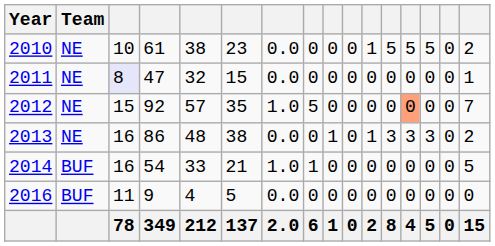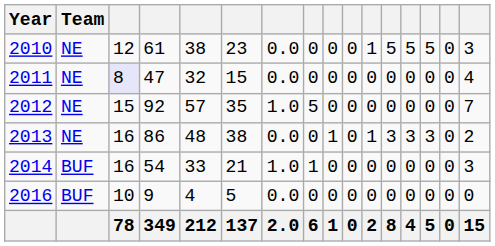2010 | column 3: 10 -> 12
2010 | column 16: 2 -> 3
2011 | column 16: 1 -> 4
2012 | column 13: lightsalmon background -> no background
2014 | column 16: 5 -> 3
2016 | column 3: 11 -> 10
